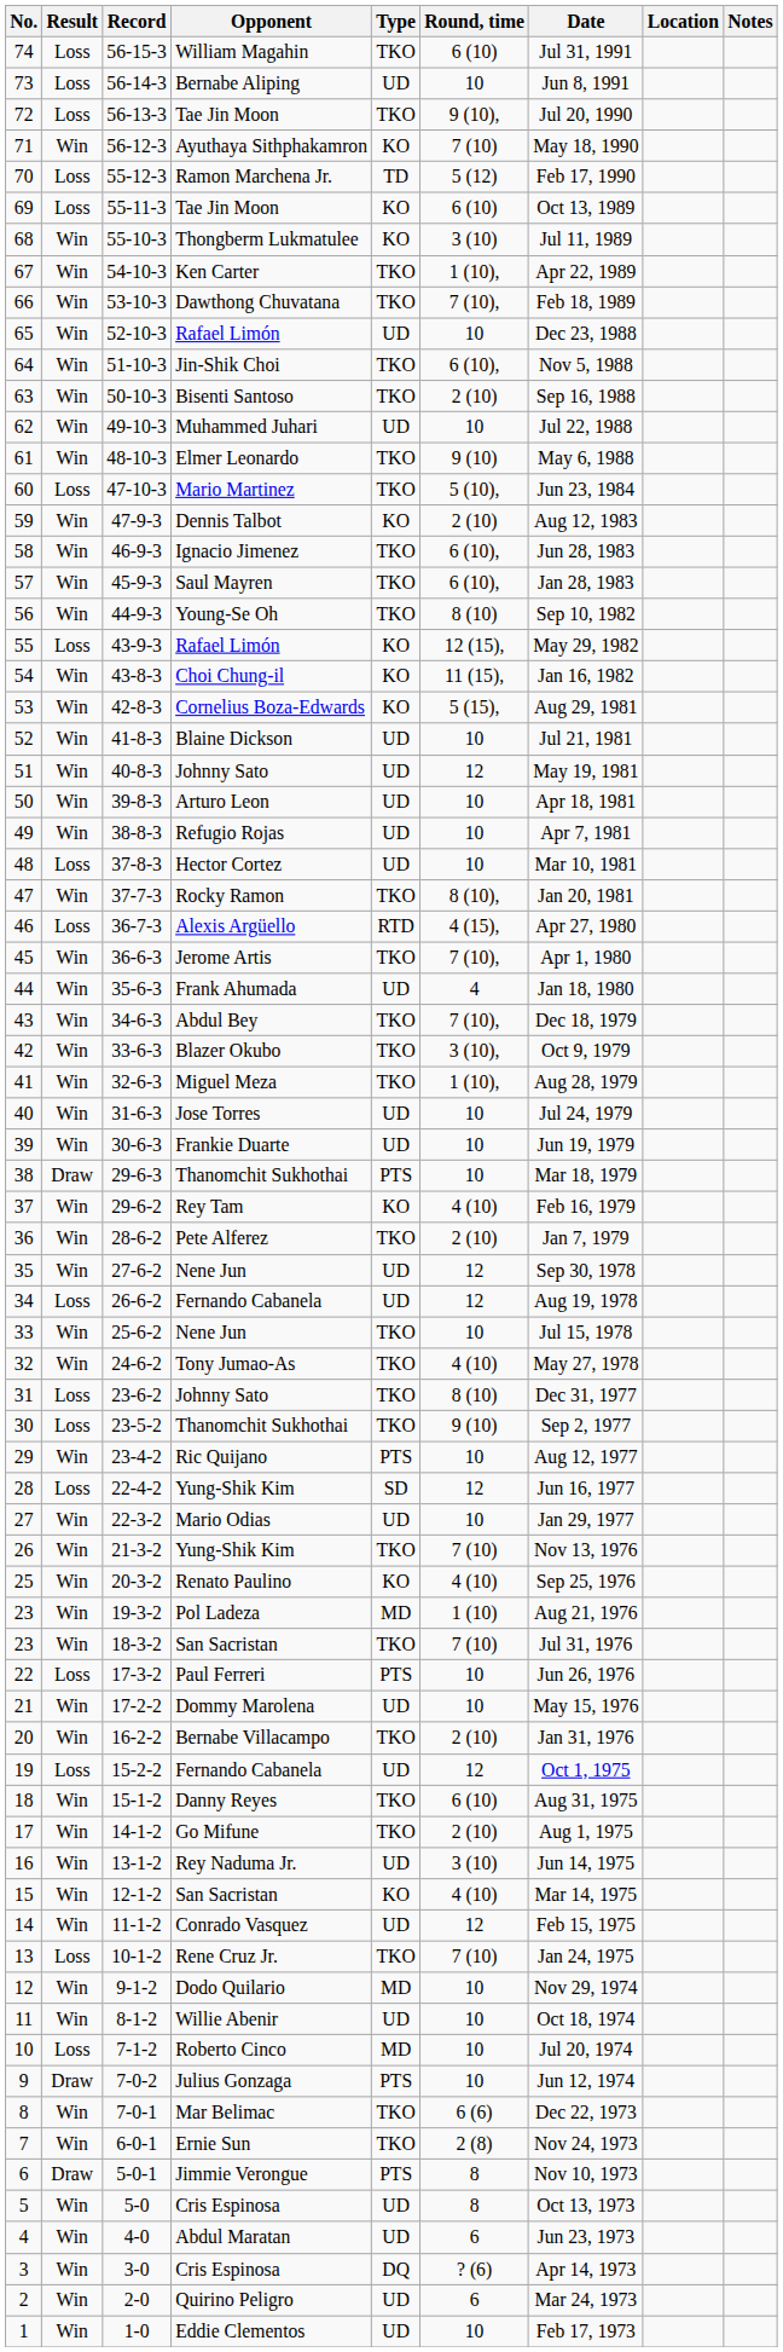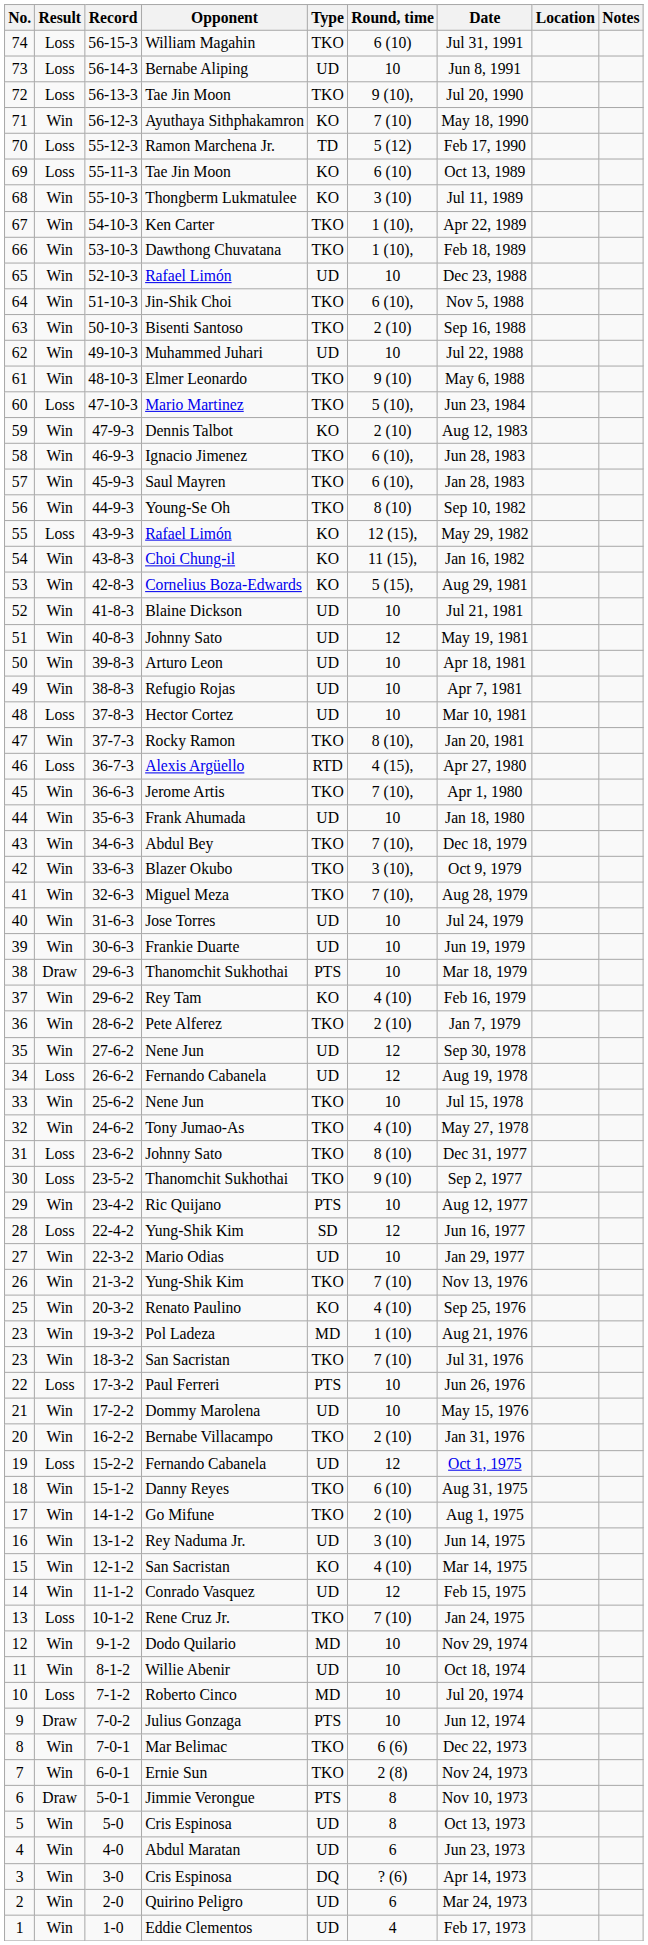53-10-3 | Round, time: 7 (10), -> 1 (10),
35-6-3 | Round, time: 4 -> 10
32-6-3 | Round, time: 1 (10), -> 7 (10),
1-0 | Round, time: 10 -> 4
